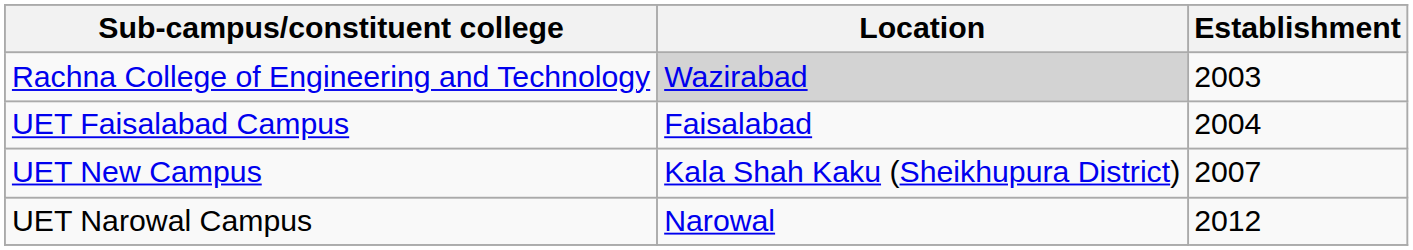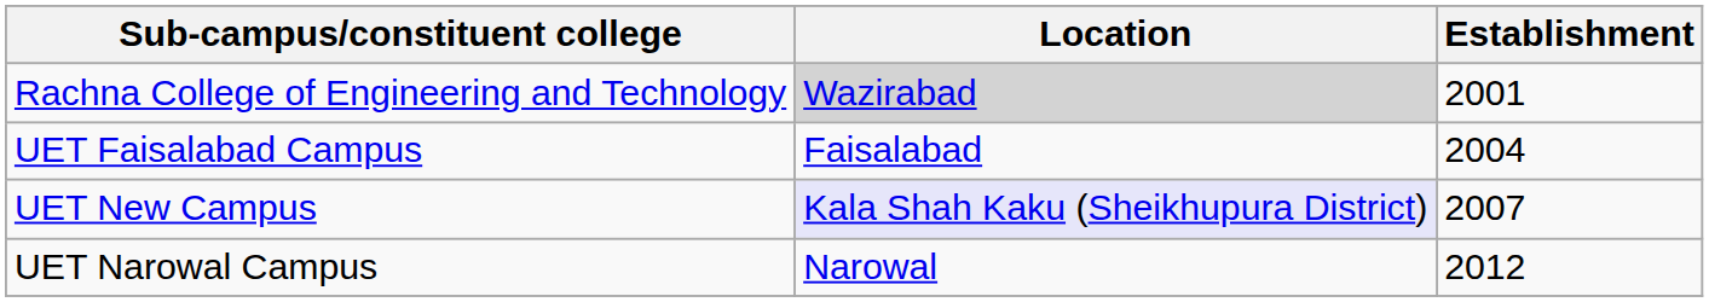Rachna College of Engineering and Technology | Establishment: 2003 -> 2001
UET New Campus | Location: no background -> lavender background
